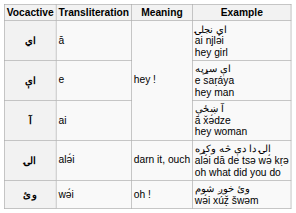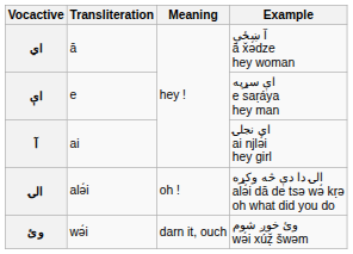اي | Example: اي نجلۍ ai njlə́i hey girl -> آ ښځې ā x̌ə́dze hey woman
آ | Example: آ ښځې ā x̌ə́dze hey woman -> اي نجلۍ ai njlə́i hey girl
الۍ | Meaning: darn it, ouch -> oh !
وئ | Meaning: oh ! -> darn it, ouch
